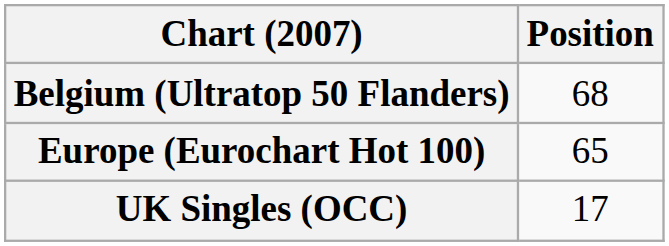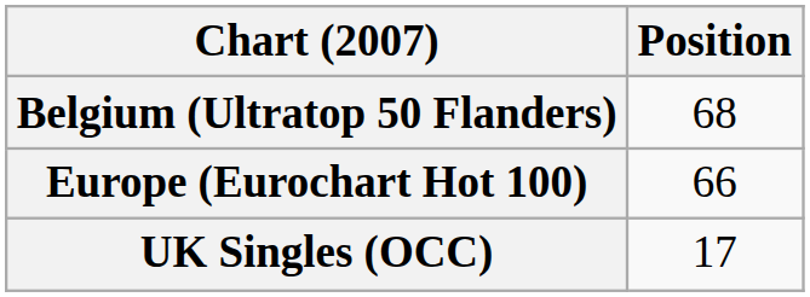Europe (Eurochart Hot 100) | Position: 65 -> 66
